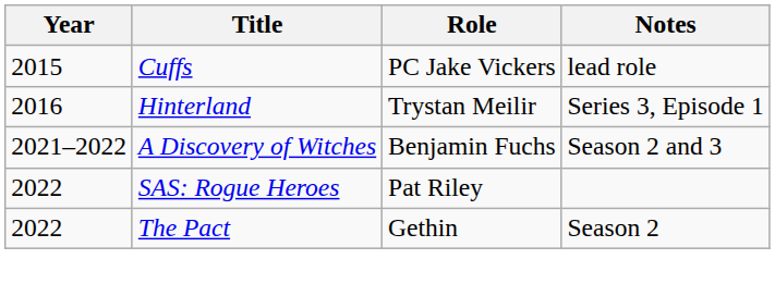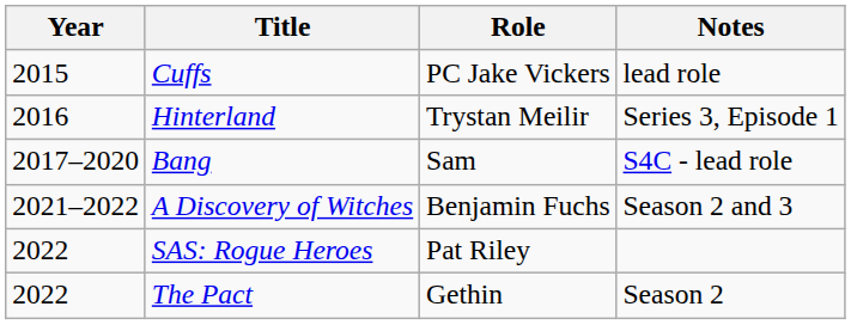+ row: 2017–2020 | Bang | Sam | S4C - lead role
